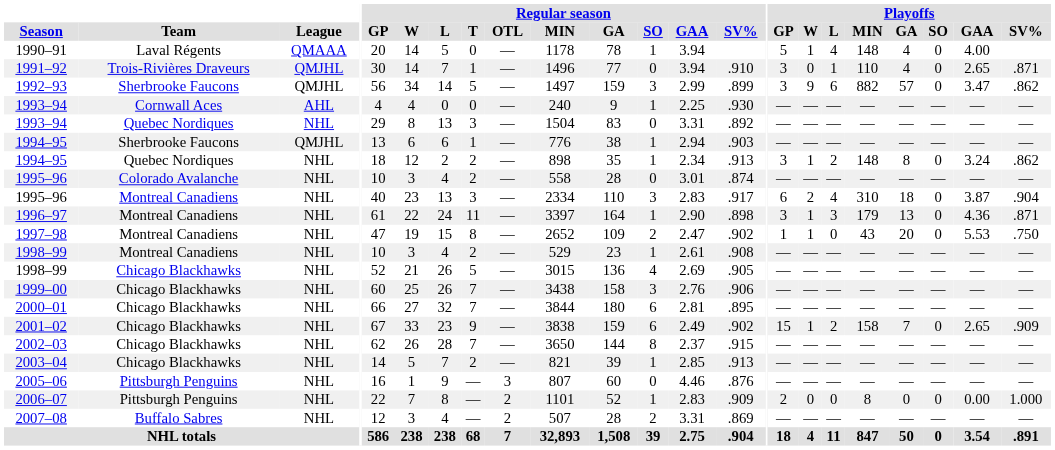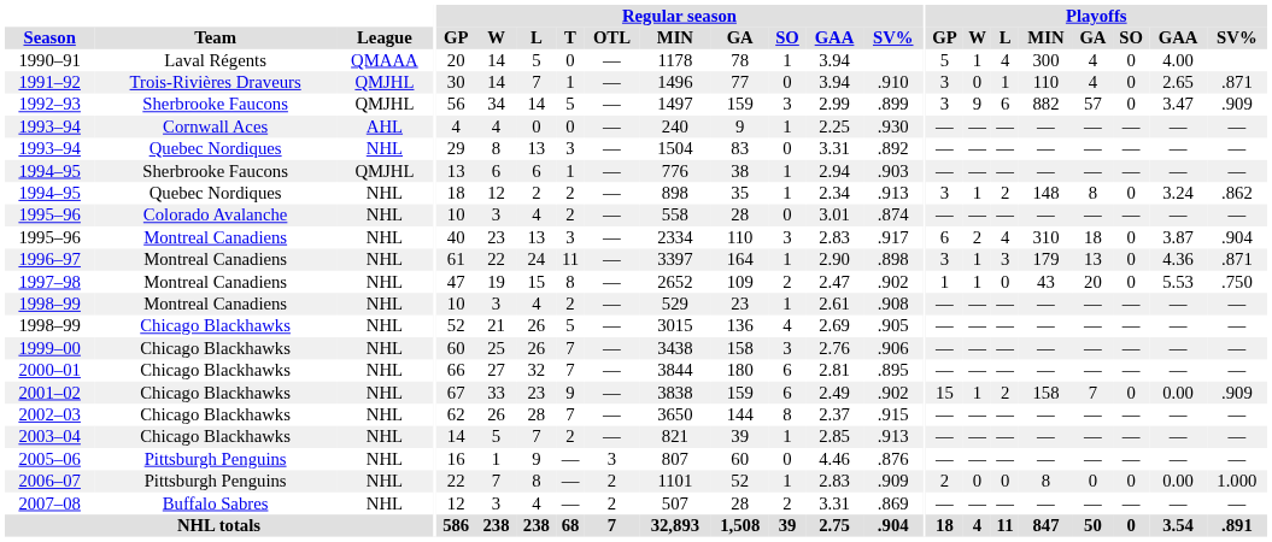1990–91 | Playoffs / MIN: 148 -> 300
1992–93 | Playoffs / SV%: .862 -> .909
2001–02 | Playoffs / GAA: 2.65 -> 0.00
